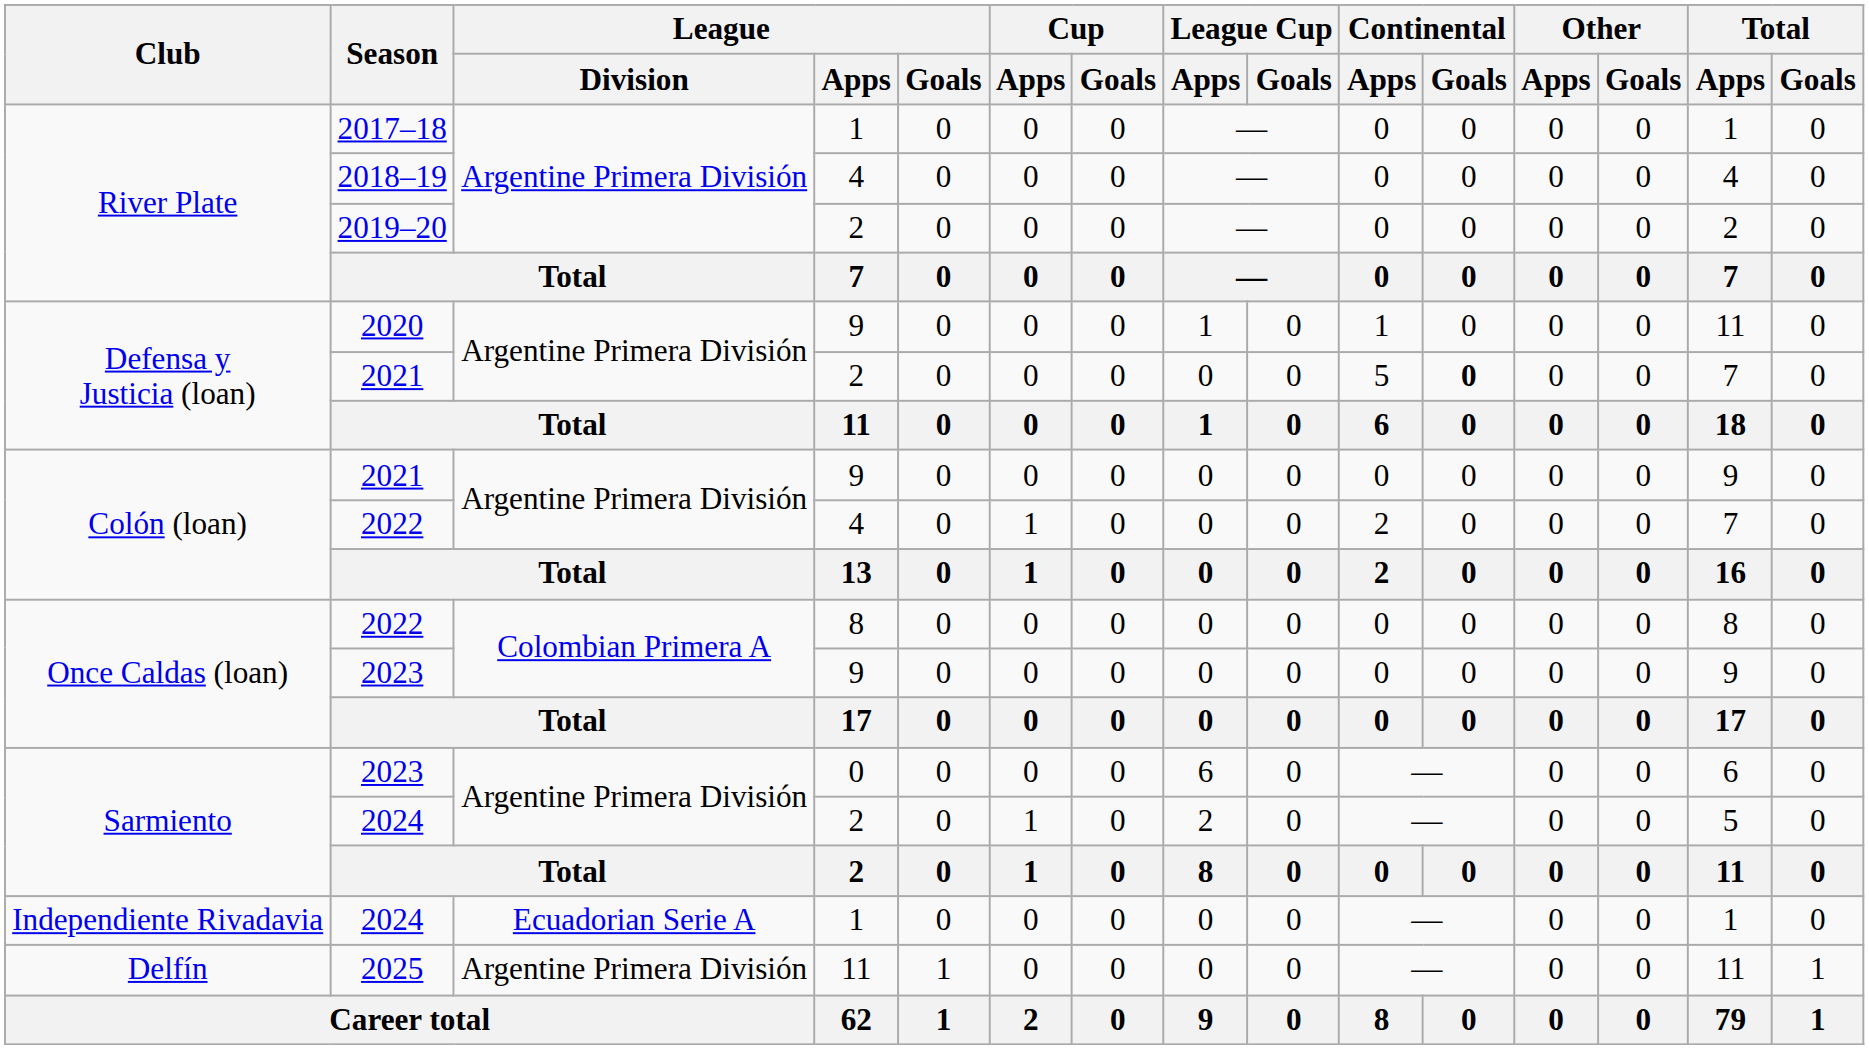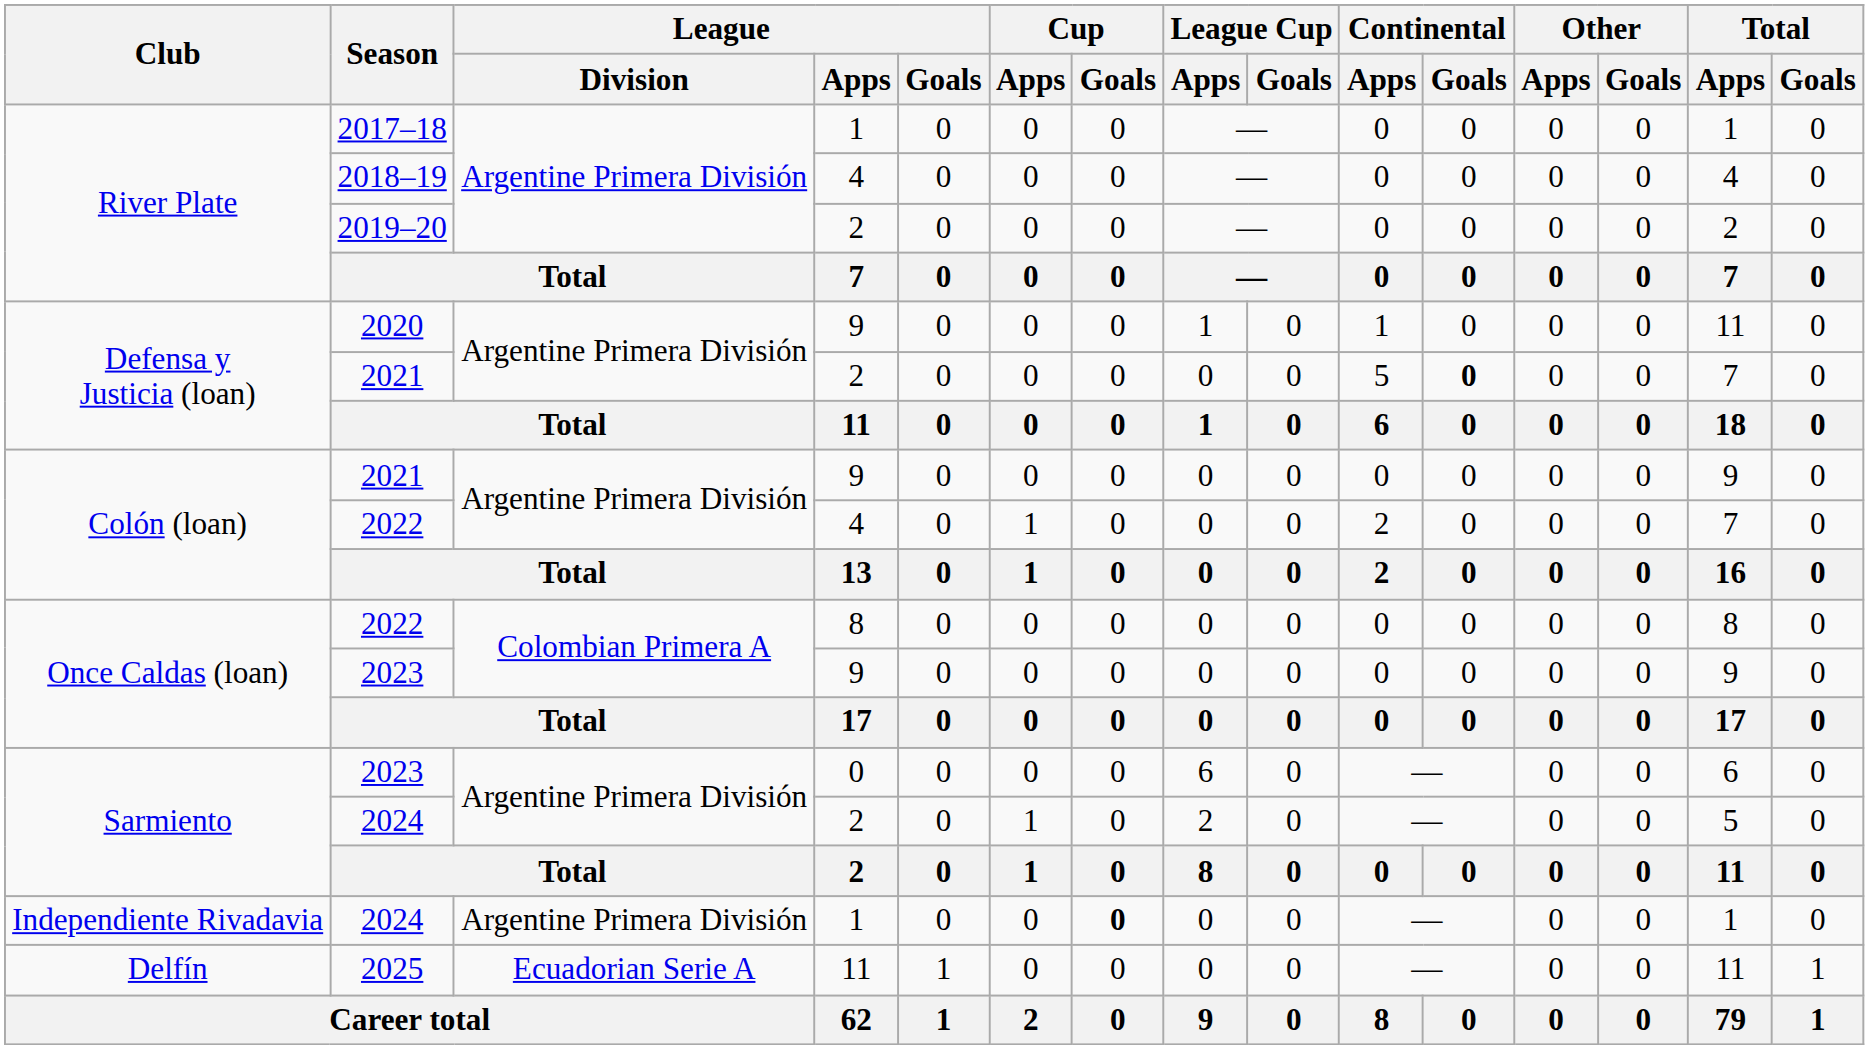Independiente Rivadavia / 2024 | League / Division: Ecuadorian Serie A -> Argentine Primera División
Independiente Rivadavia / 2024 | Cup / Goals: normal -> bold
2025 | League / Division: Argentine Primera División -> Ecuadorian Serie A
